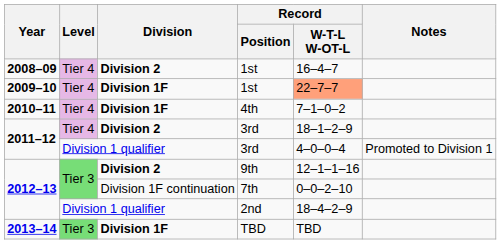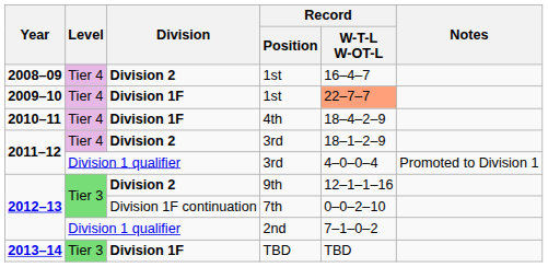4th | Record / W-T-L W-OT-L: 7–1–0–2 -> 18–4–2–9
2nd | Record / W-T-L W-OT-L: 18–4–2–9 -> 7–1–0–2
